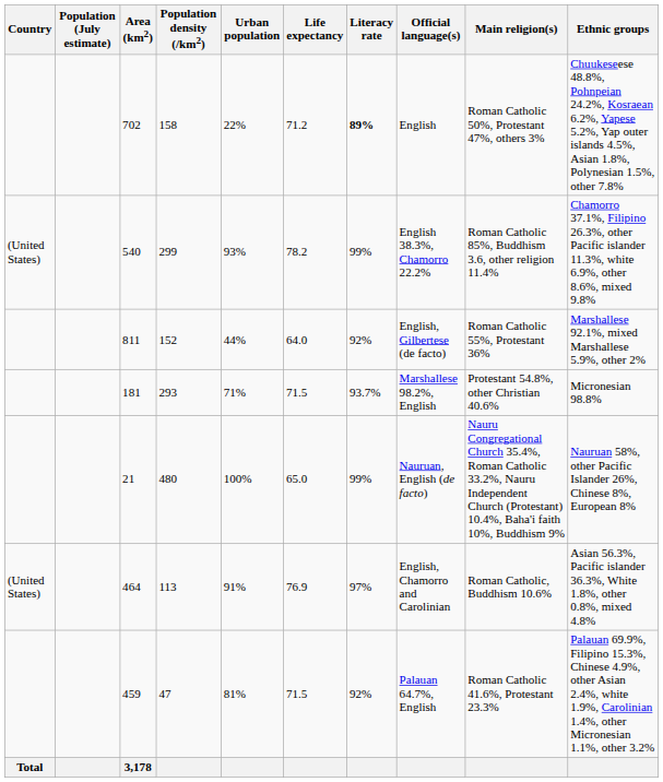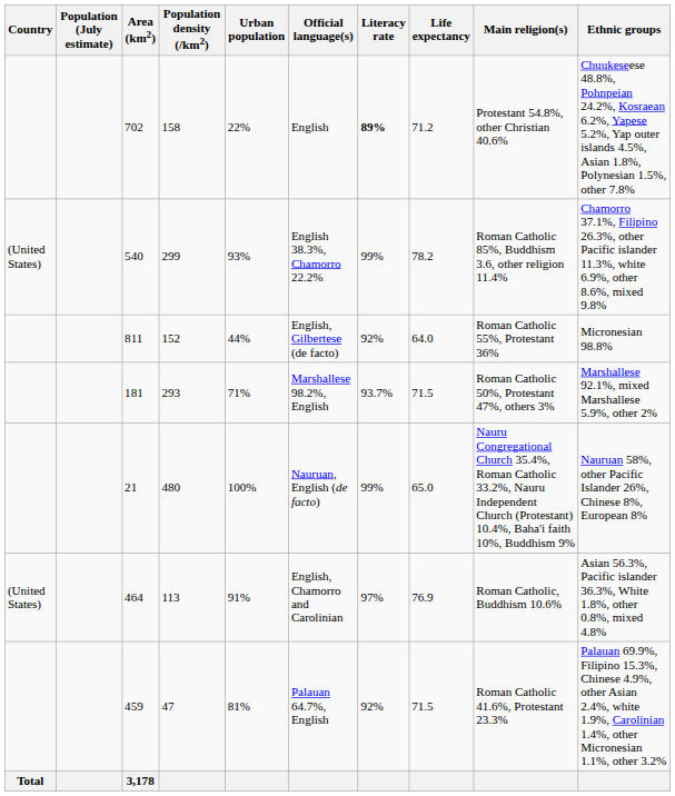columns swapped: Life expectancy <-> Official language(s)
702 | Main religion(s): Roman Catholic 50%, Protestant 47%, others 3% -> Protestant 54.8%, other Christian 40.6%
811 | Ethnic groups: Marshallese 92.1%, mixed Marshallese 5.9%, other 2% -> Micronesian 98.8%
181 | Main religion(s): Protestant 54.8%, other Christian 40.6% -> Roman Catholic 50%, Protestant 47%, others 3%
181 | Ethnic groups: Micronesian 98.8% -> Marshallese 92.1%, mixed Marshallese 5.9%, other 2%
